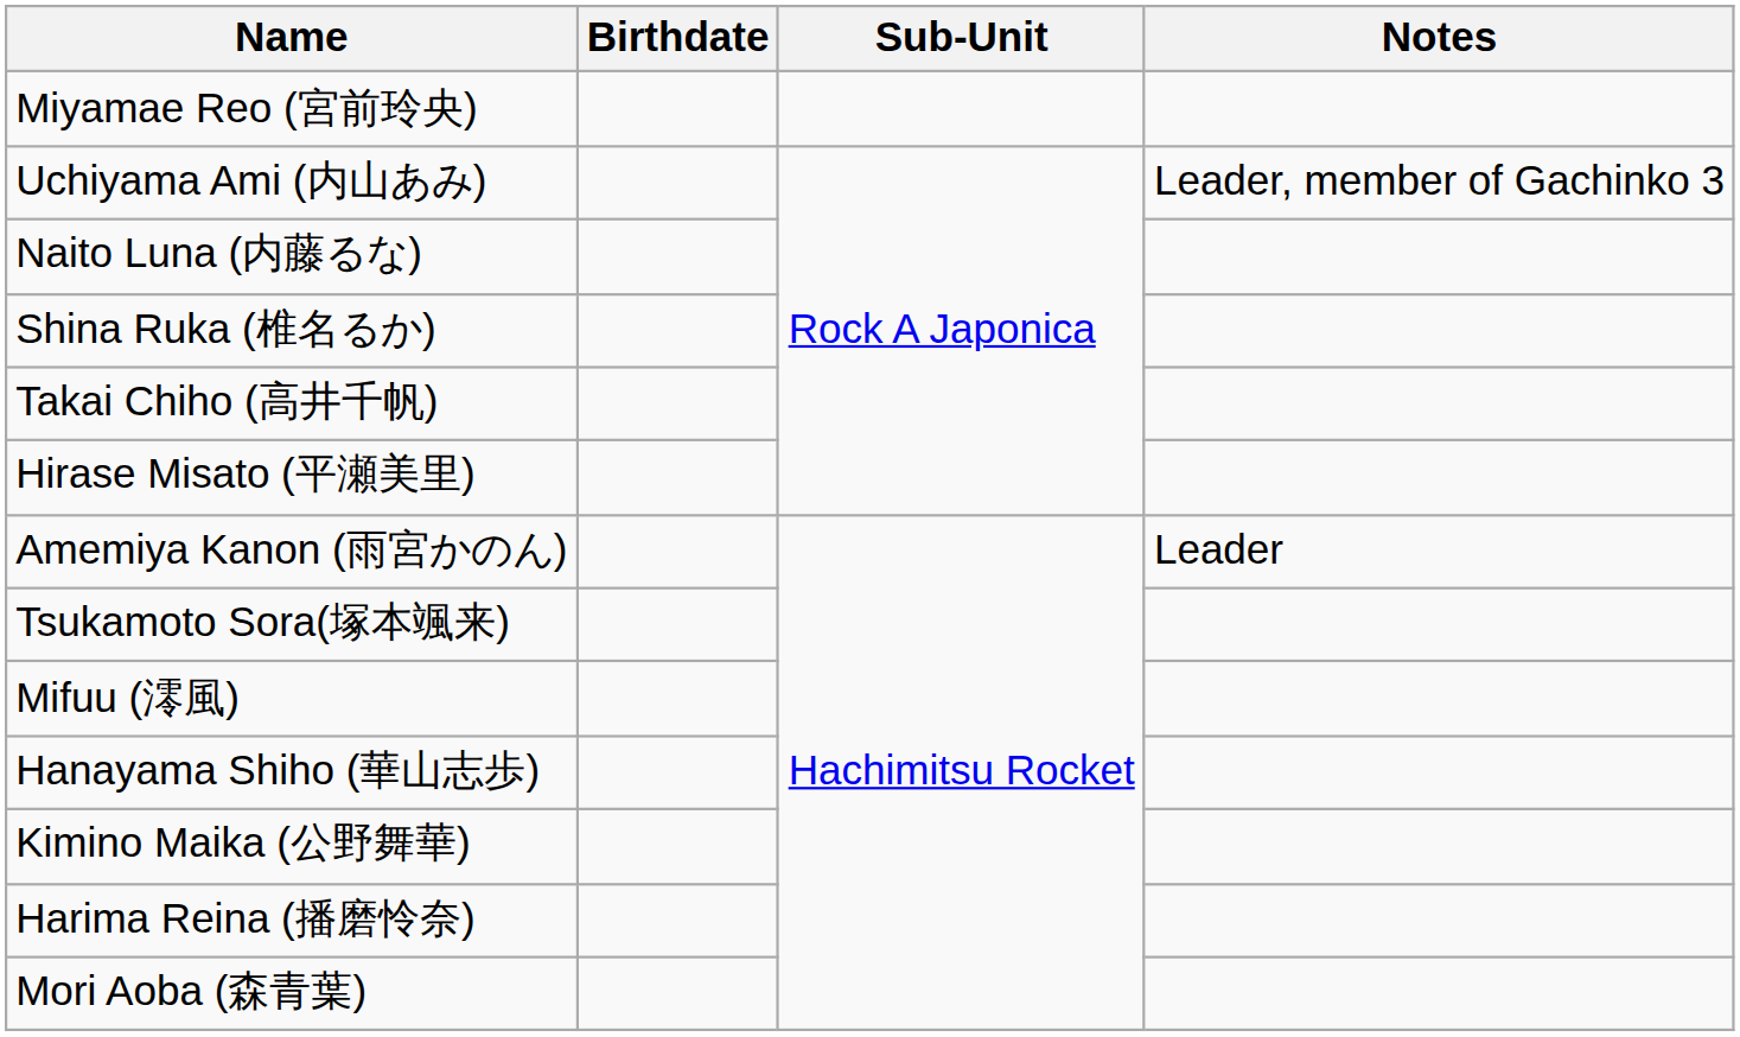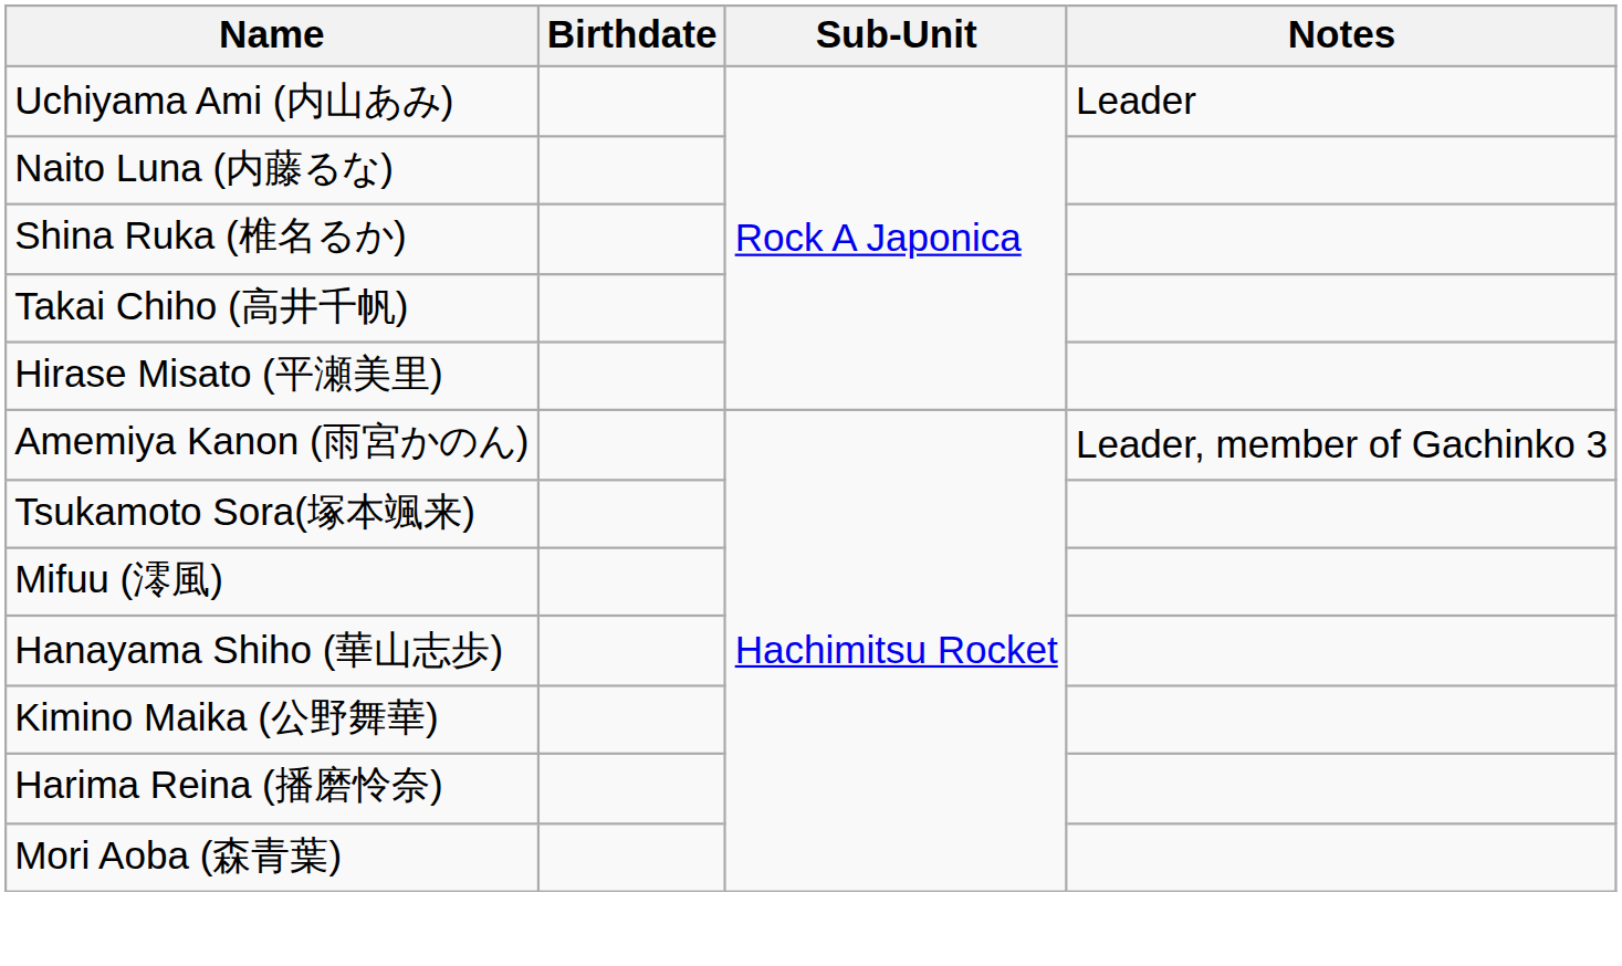- row: Miyamae Reo (宮前玲央)
Uchiyama Ami (内山あみ) | Notes: Leader, member of Gachinko 3 -> Leader
Amemiya Kanon (雨宮かのん) | Notes: Leader -> Leader, member of Gachinko 3
